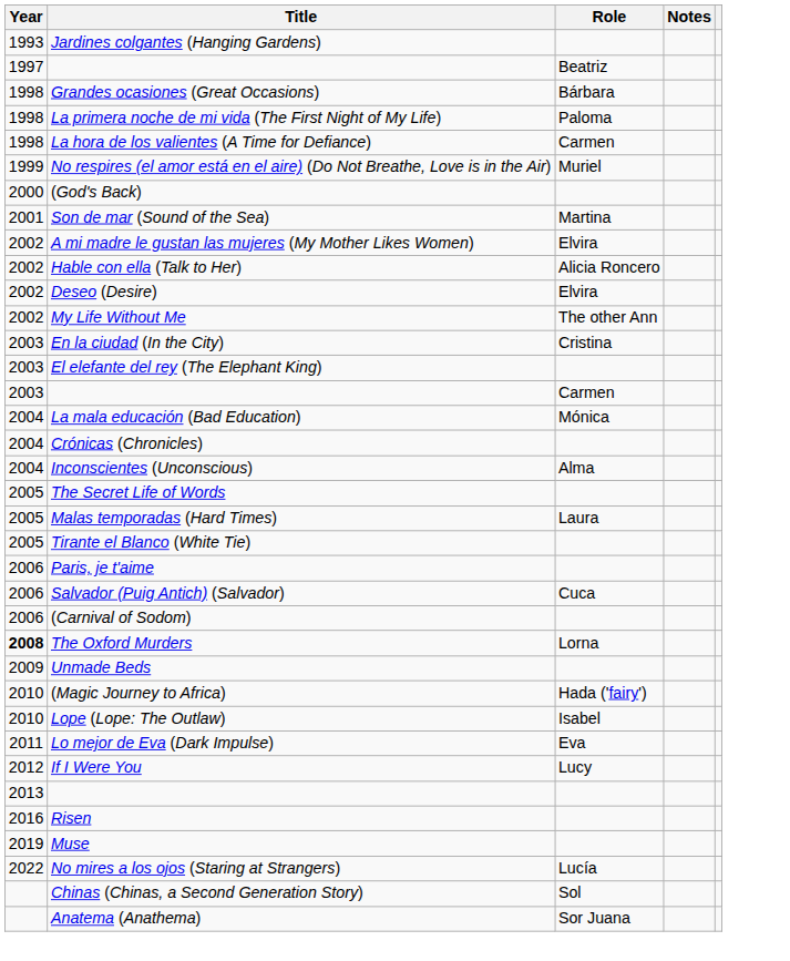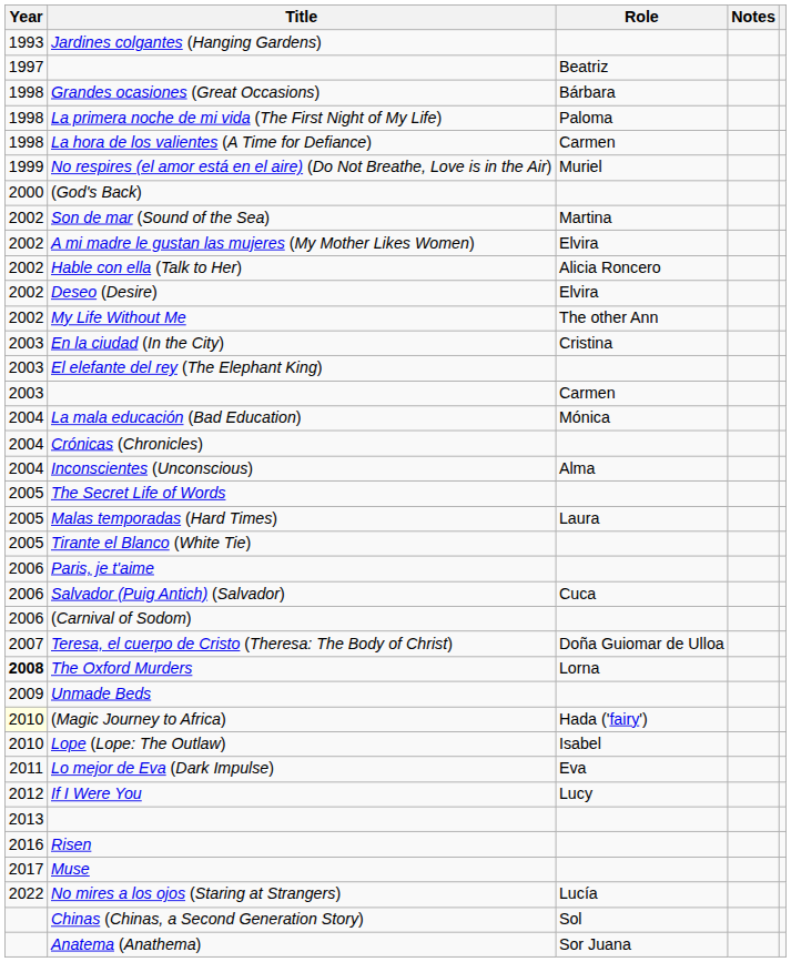Son de mar (Sound of the Sea) | Year: 2001 -> 2002
+ row: 2007 | Teresa, el cuerpo de Cristo (Theresa: The Body of Christ) | Doña Guiomar de Ulloa
(Magic Journey to Africa) | Year: no background -> lightyellow background
Muse | Year: 2019 -> 2017
